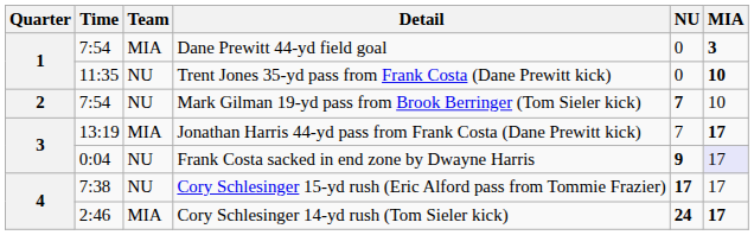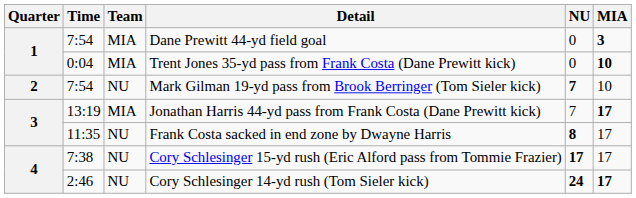Trent Jones 35-yd pass from Frank Costa (Dane Prewitt kick) | Time: 11:35 -> 0:04
Trent Jones 35-yd pass from Frank Costa (Dane Prewitt kick) | Team: NU -> MIA
Frank Costa sacked in end zone by Dwayne Harris | Time: 0:04 -> 11:35
Frank Costa sacked in end zone by Dwayne Harris | NU: 9 -> 8
Frank Costa sacked in end zone by Dwayne Harris | MIA: lavender background -> no background
Cory Schlesinger 14-yd rush (Tom Sieler kick) | Team: MIA -> NU
